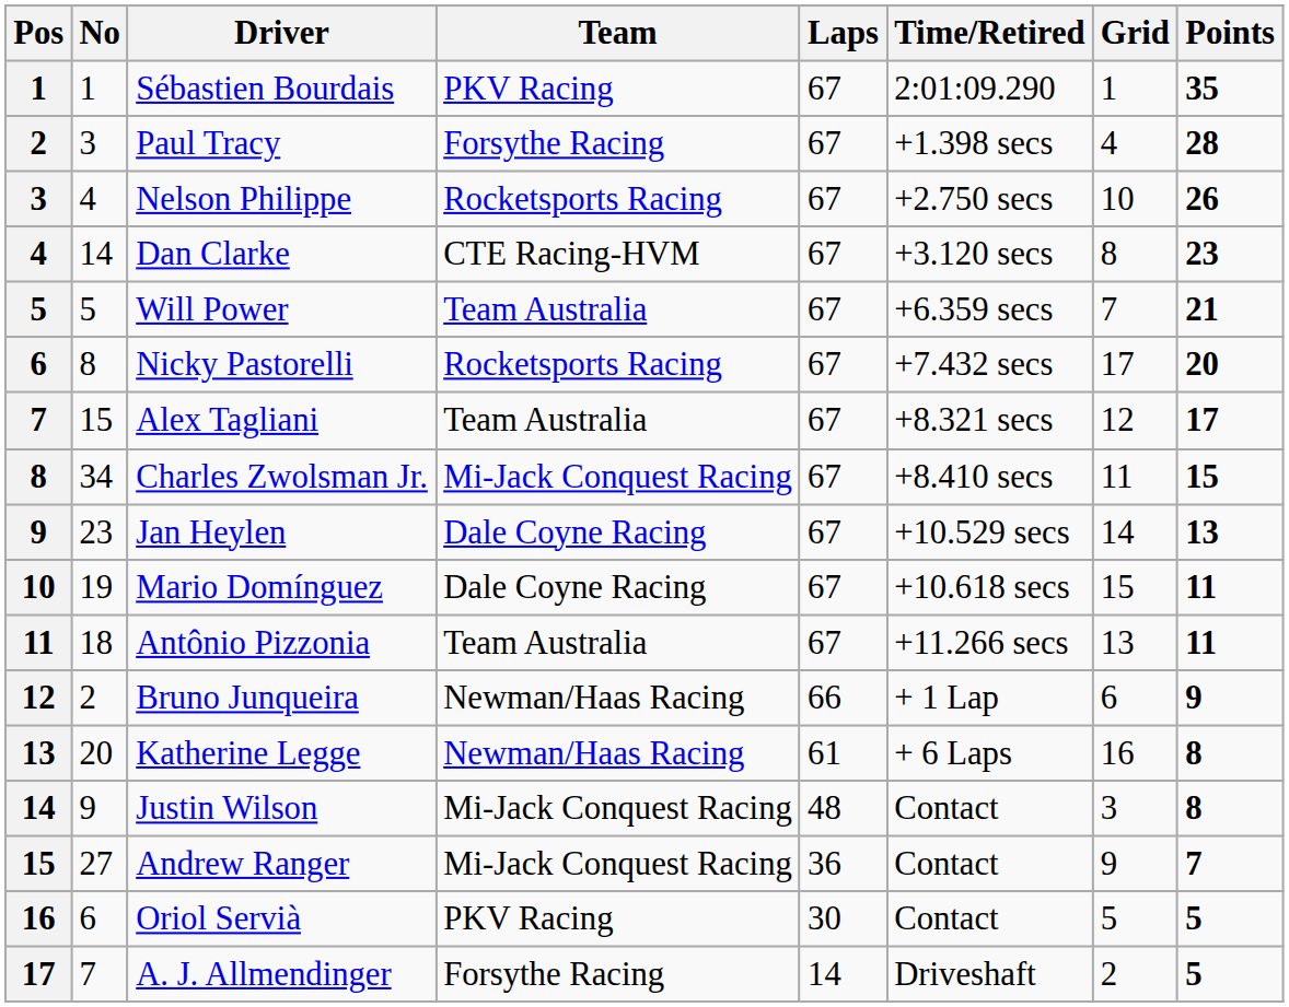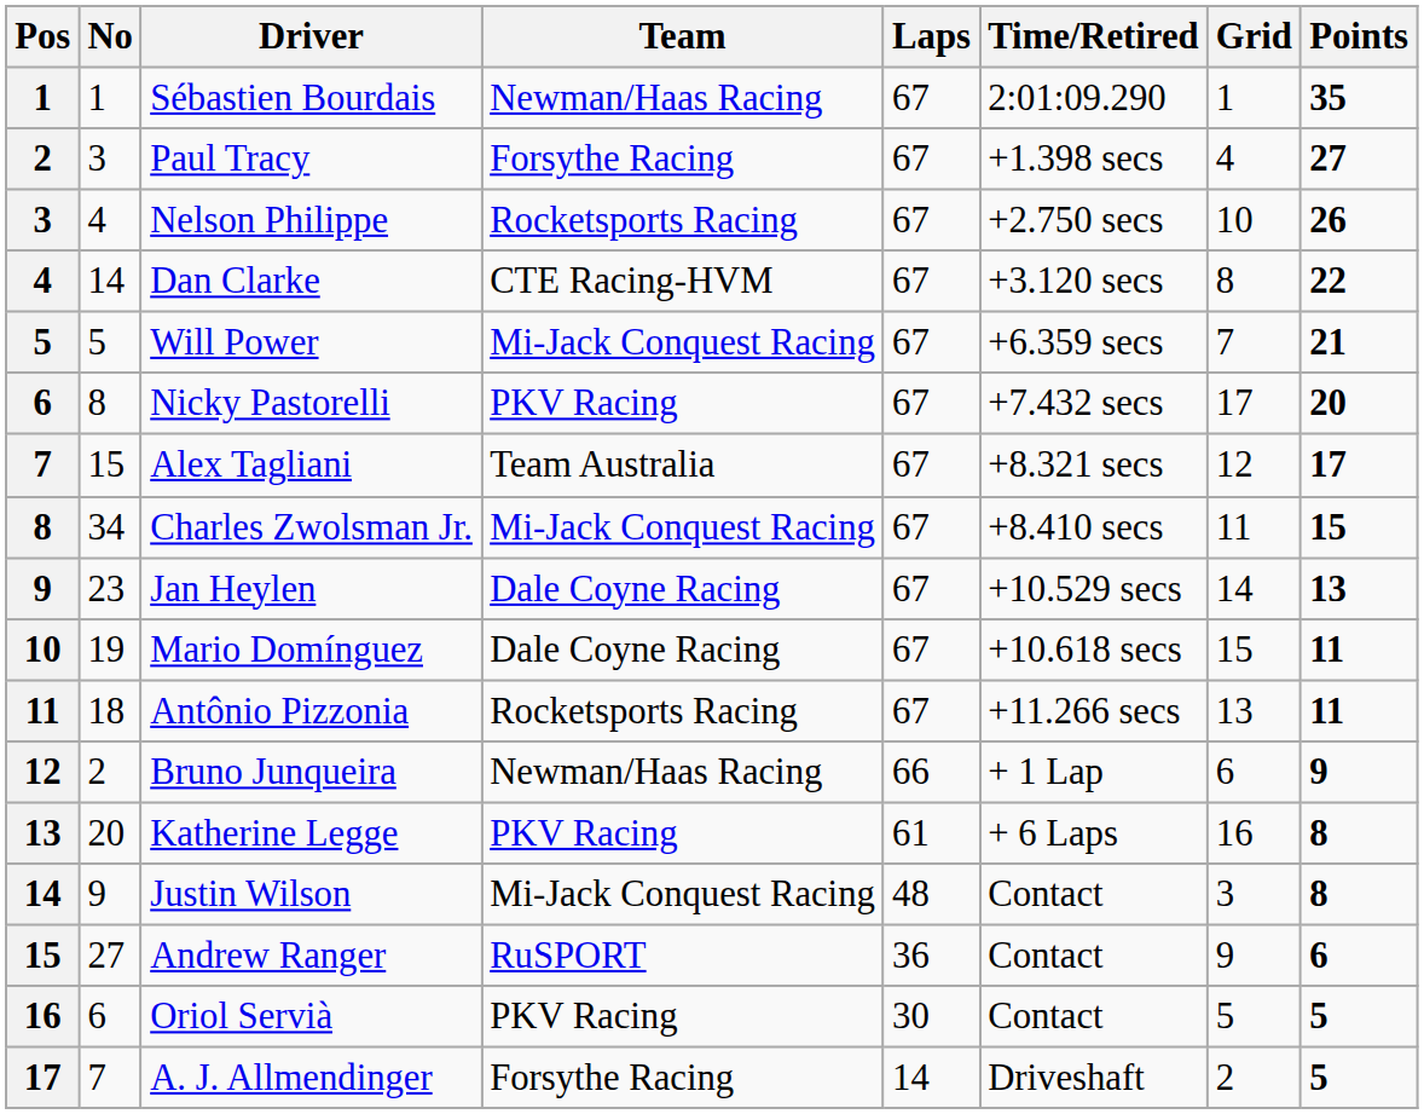Sébastien Bourdais | Team: PKV Racing -> Newman/Haas Racing
Paul Tracy | Points: 28 -> 27
Dan Clarke | Points: 23 -> 22
Will Power | Team: Team Australia -> Mi-Jack Conquest Racing
Nicky Pastorelli | Team: Rocketsports Racing -> PKV Racing
Antônio Pizzonia | Team: Team Australia -> Rocketsports Racing
Katherine Legge | Team: Newman/Haas Racing -> PKV Racing
Andrew Ranger | Team: Mi-Jack Conquest Racing -> RuSPORT
Andrew Ranger | Points: 7 -> 6
